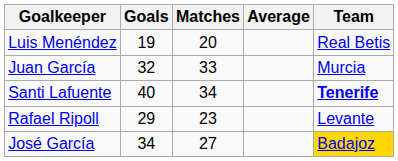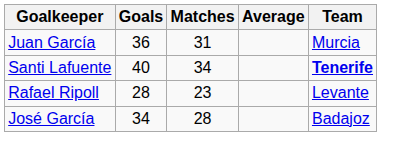- row: Luis Menéndez | 19 | 20 | Real Betis
Juan García | Goals: 32 -> 36
Juan García | Matches: 33 -> 31
Rafael Ripoll | Goals: 29 -> 28
José García | Matches: 27 -> 28
José García | Team: gold background -> no background
